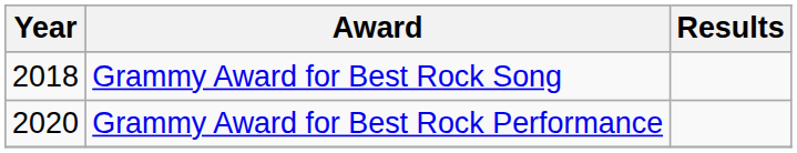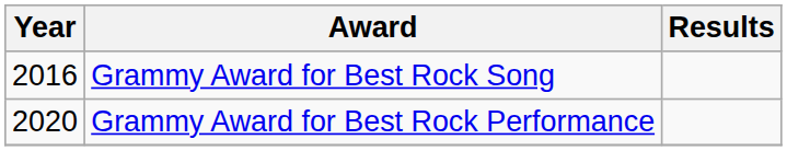Grammy Award for Best Rock Song | Year: 2018 -> 2016
